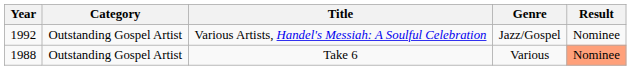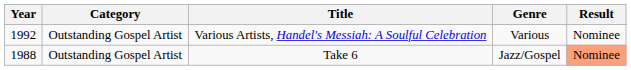Various Artists, Handel's Messiah: A Soulful Celebration | Genre: Jazz/Gospel -> Various
Take 6 | Genre: Various -> Jazz/Gospel
